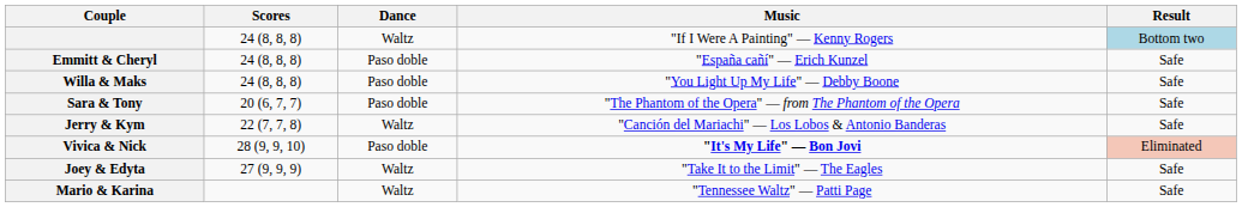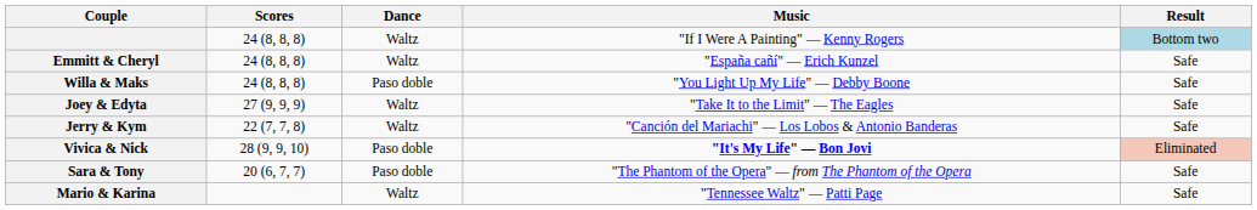Emmitt & Cheryl | Dance: Paso doble -> Waltz
rows swapped: Sara & Tony <-> Joey & Edyta
